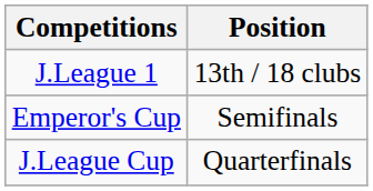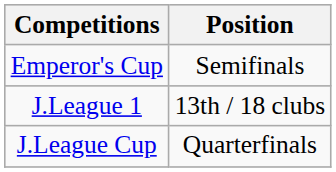rows swapped: J.League 1 <-> Emperor's Cup
